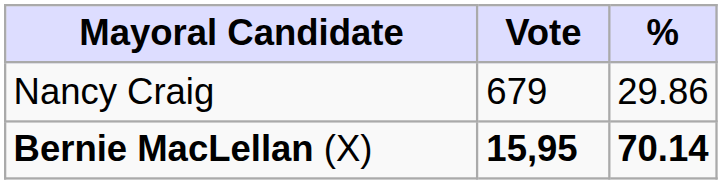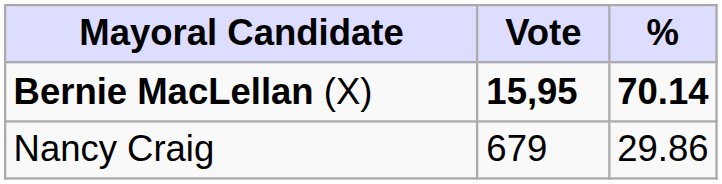rows swapped: Bernie MacLellan (X) <-> Nancy Craig
